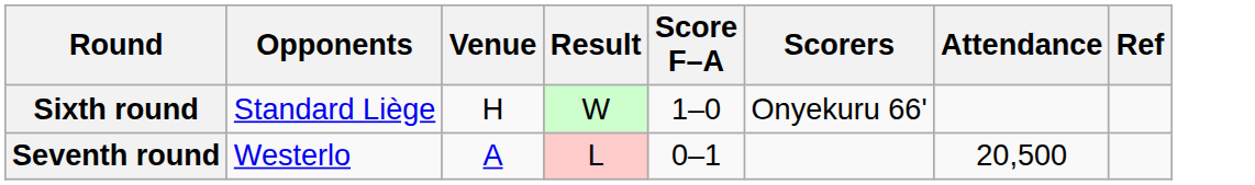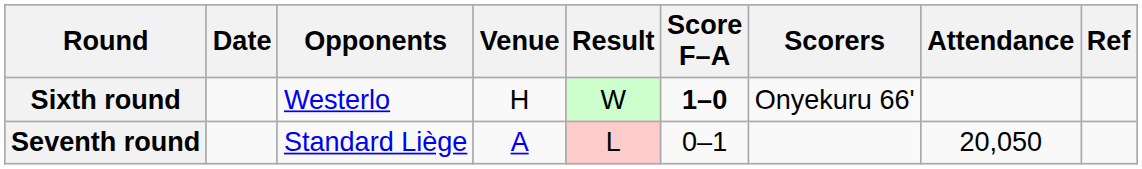+ column: Date
Sixth round | Opponents: Standard Liège -> Westerlo
Sixth round | Score F–A: normal -> bold
Seventh round | Opponents: Westerlo -> Standard Liège
Seventh round | Attendance: 20,500 -> 20,050
